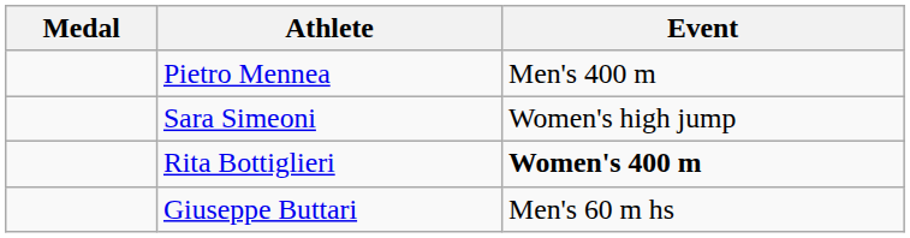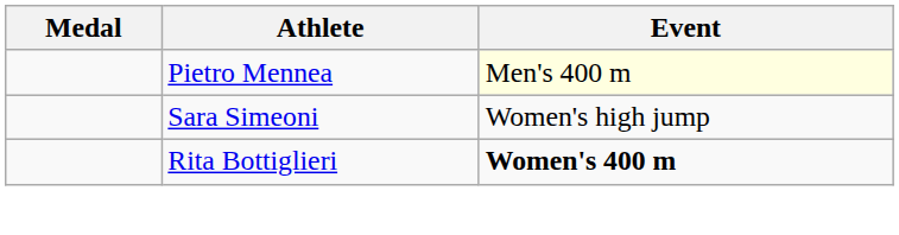Pietro Mennea | Event: no background -> lightyellow background
- row: Giuseppe Buttari | Men's 60 m hs
